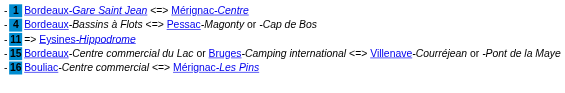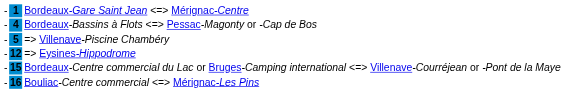+ row: - | 5 | => Villenave-Piscine Chambéry
=> Eysines-Hippodrome | column 2: 11 -> 12
